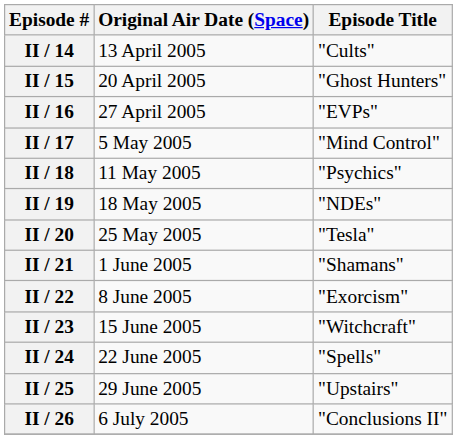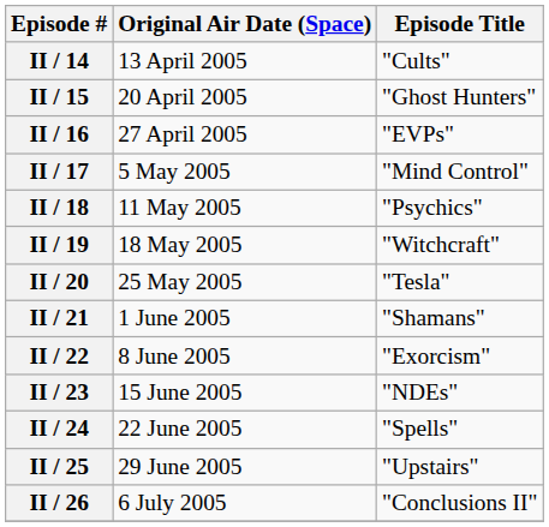II / 19 | Episode Title: "NDEs" -> "Witchcraft"
II / 23 | Episode Title: "Witchcraft" -> "NDEs"
